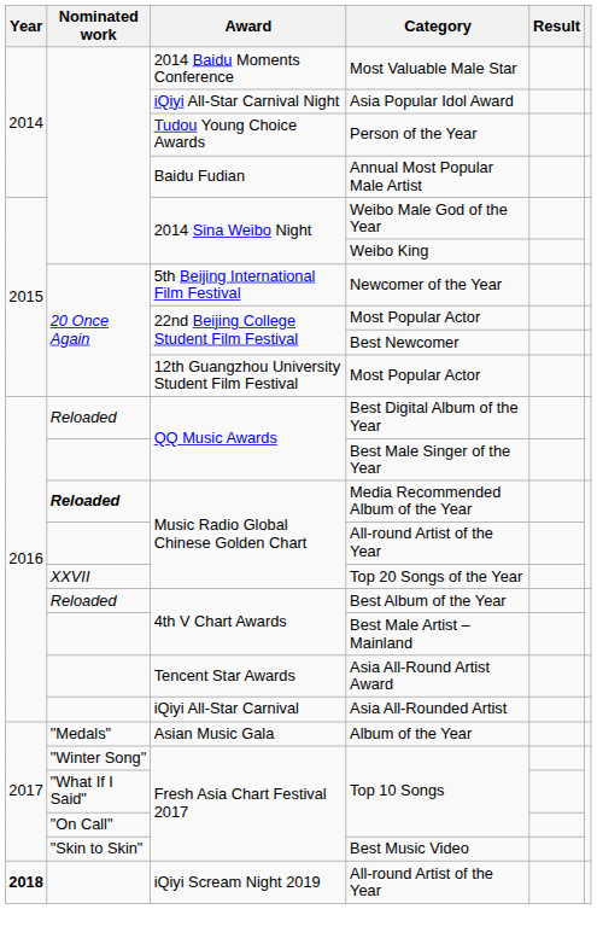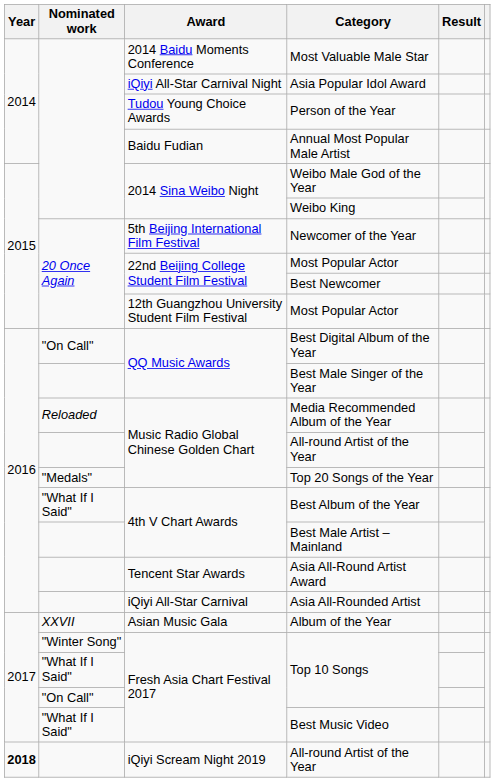Best Digital Album of the Year | Nominated work: Reloaded -> "On Call"
Media Recommended Album of the Year | Nominated work: bold -> normal
Top 20 Songs of the Year | Nominated work: XXVII -> "Medals"
Best Album of the Year | Nominated work: Reloaded -> "What If I Said"
Album of the Year | Nominated work: "Medals" -> XXVII
Best Music Video | Nominated work: "Skin to Skin" -> "What If I Said"
